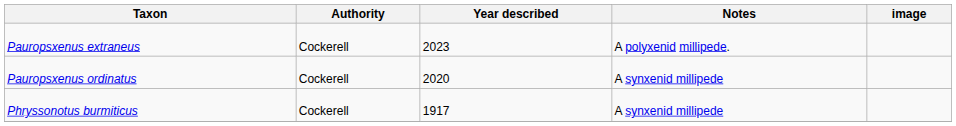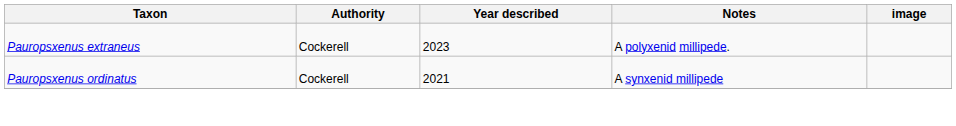Pauropsxenus ordinatus | Year described: 2020 -> 2021
- row: Phryssonotus burmiticus | Cockerell | 1917 | A synxenid millipede
